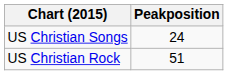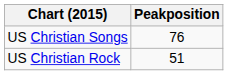US Christian Songs | Peakposition: 24 -> 76
